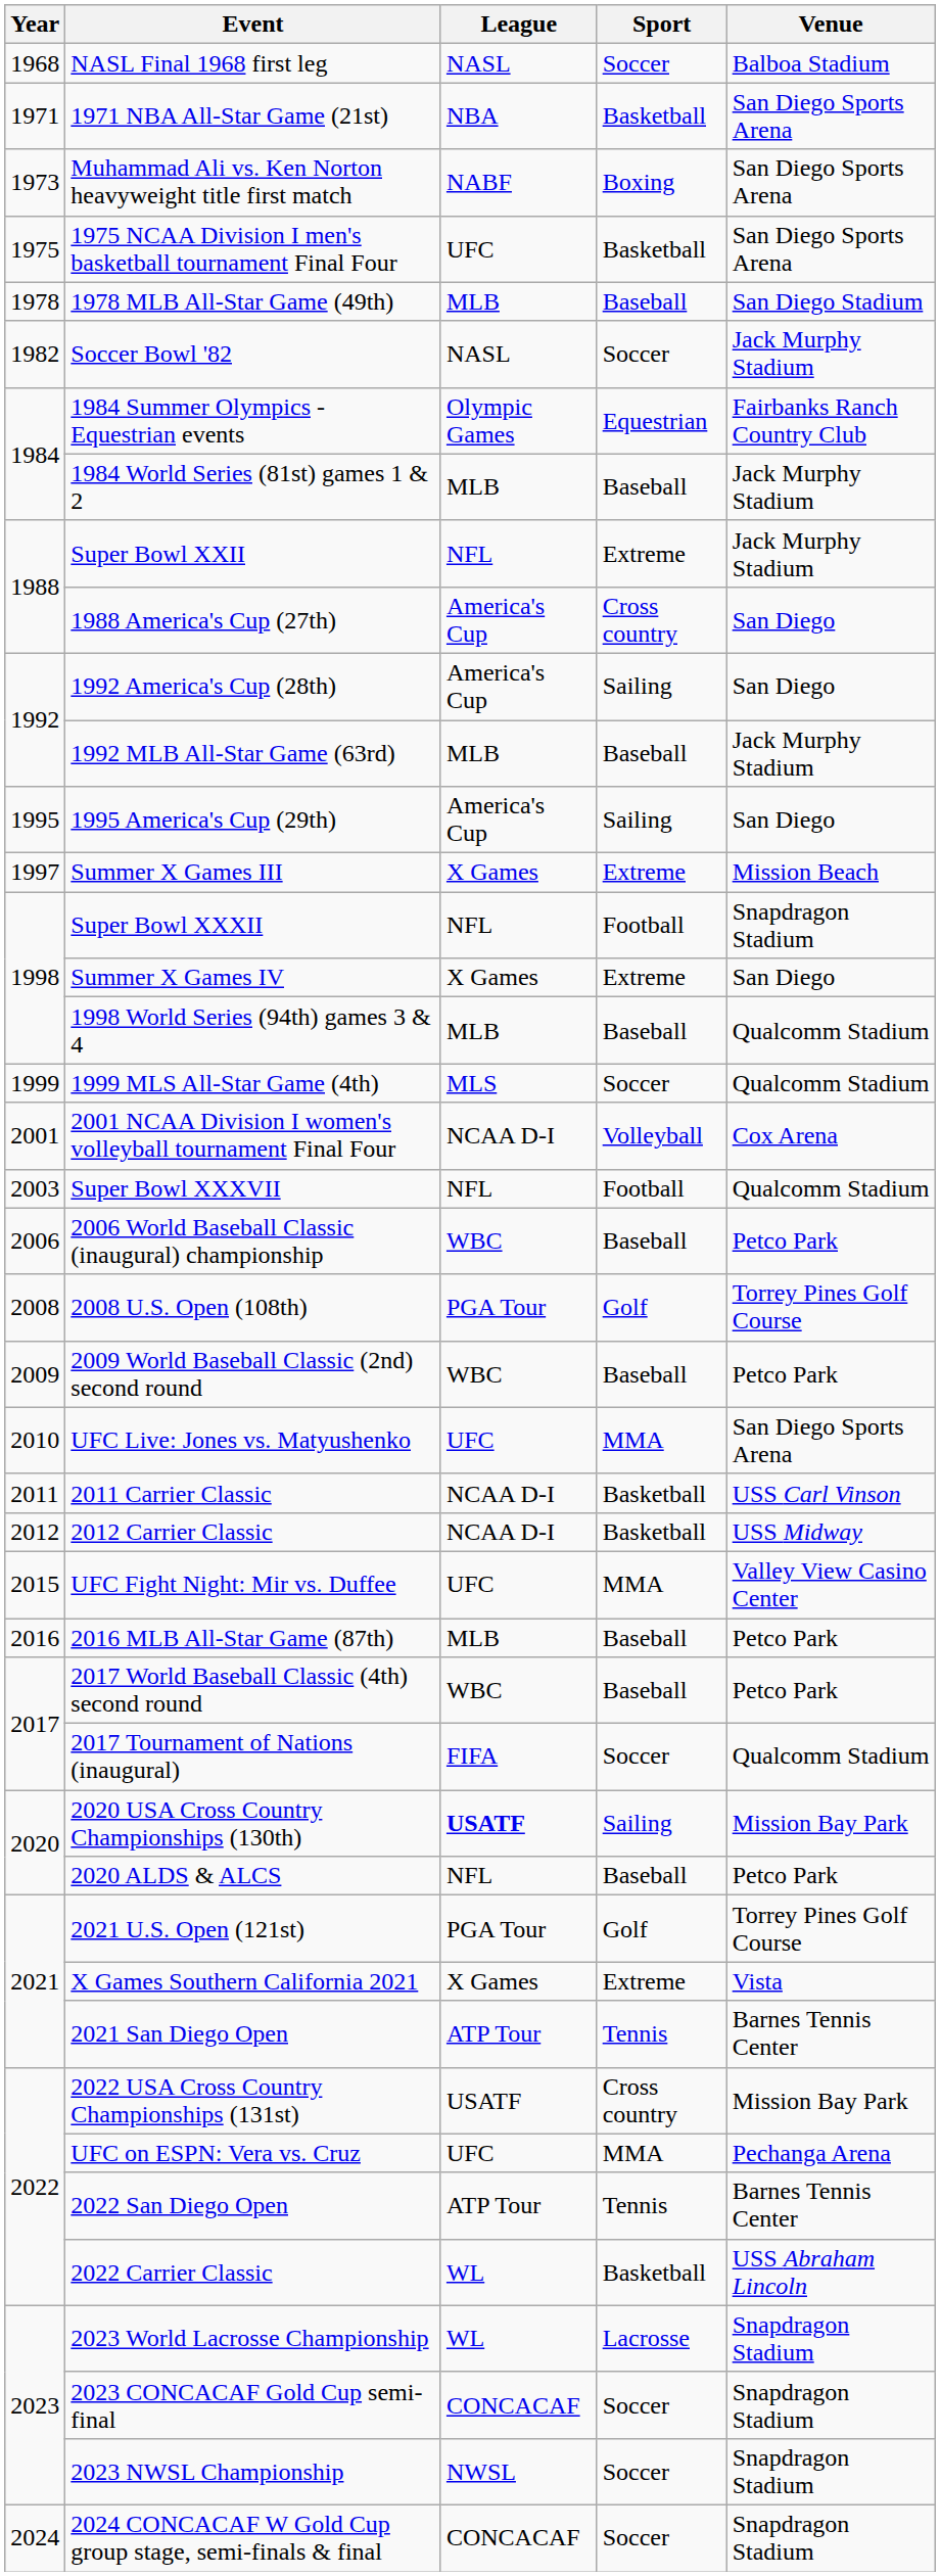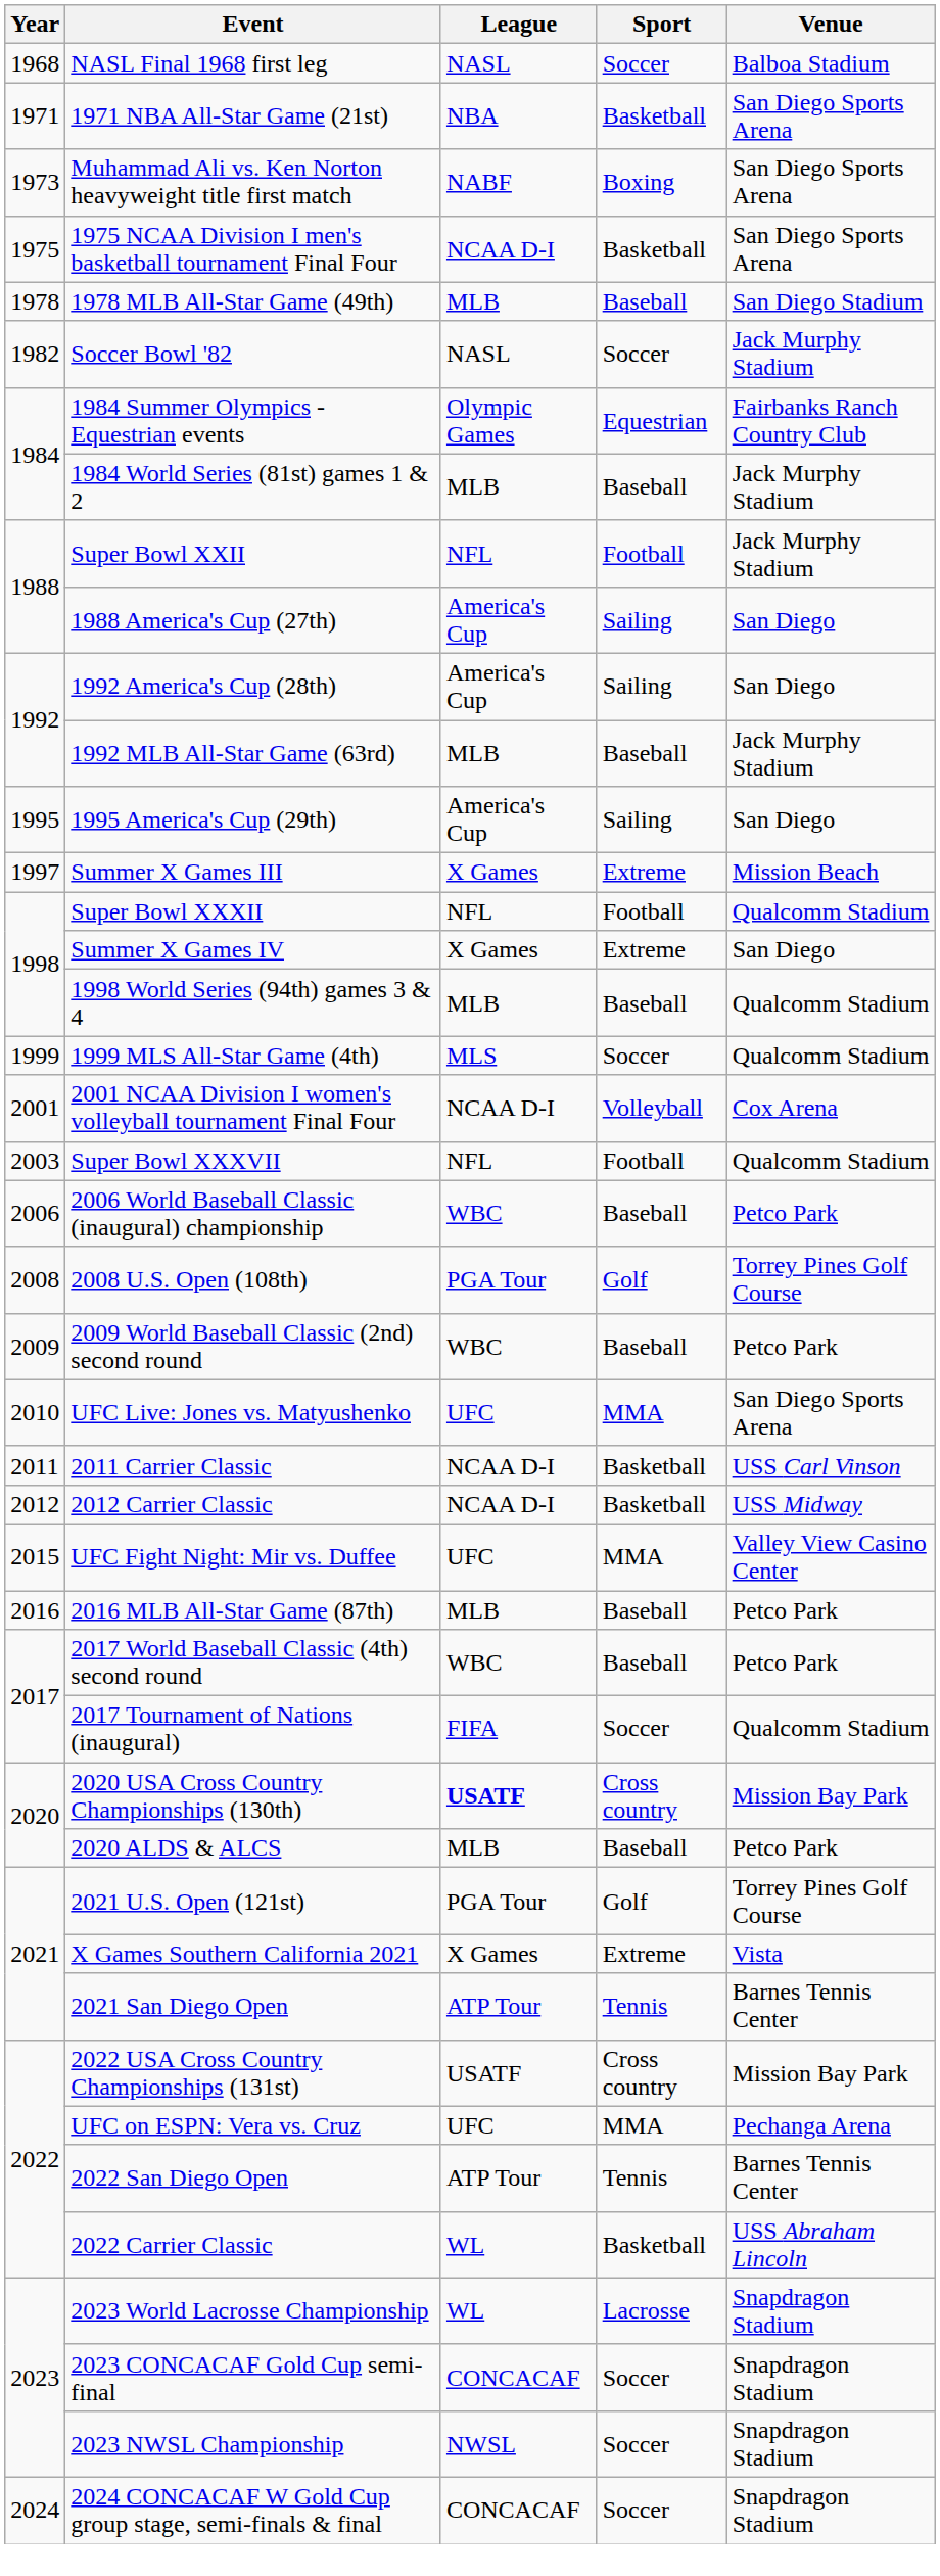1975 NCAA Division I men's basketball tournament Final Four | League: UFC -> NCAA D-I
Super Bowl XXII | Sport: Extreme -> Football
1988 America's Cup (27th) | Sport: Cross country -> Sailing
Super Bowl XXXII | Venue: Snapdragon Stadium -> Qualcomm Stadium
2020 USA Cross Country Championships (130th) | Sport: Sailing -> Cross country
2020 ALDS & ALCS | League: NFL -> MLB
